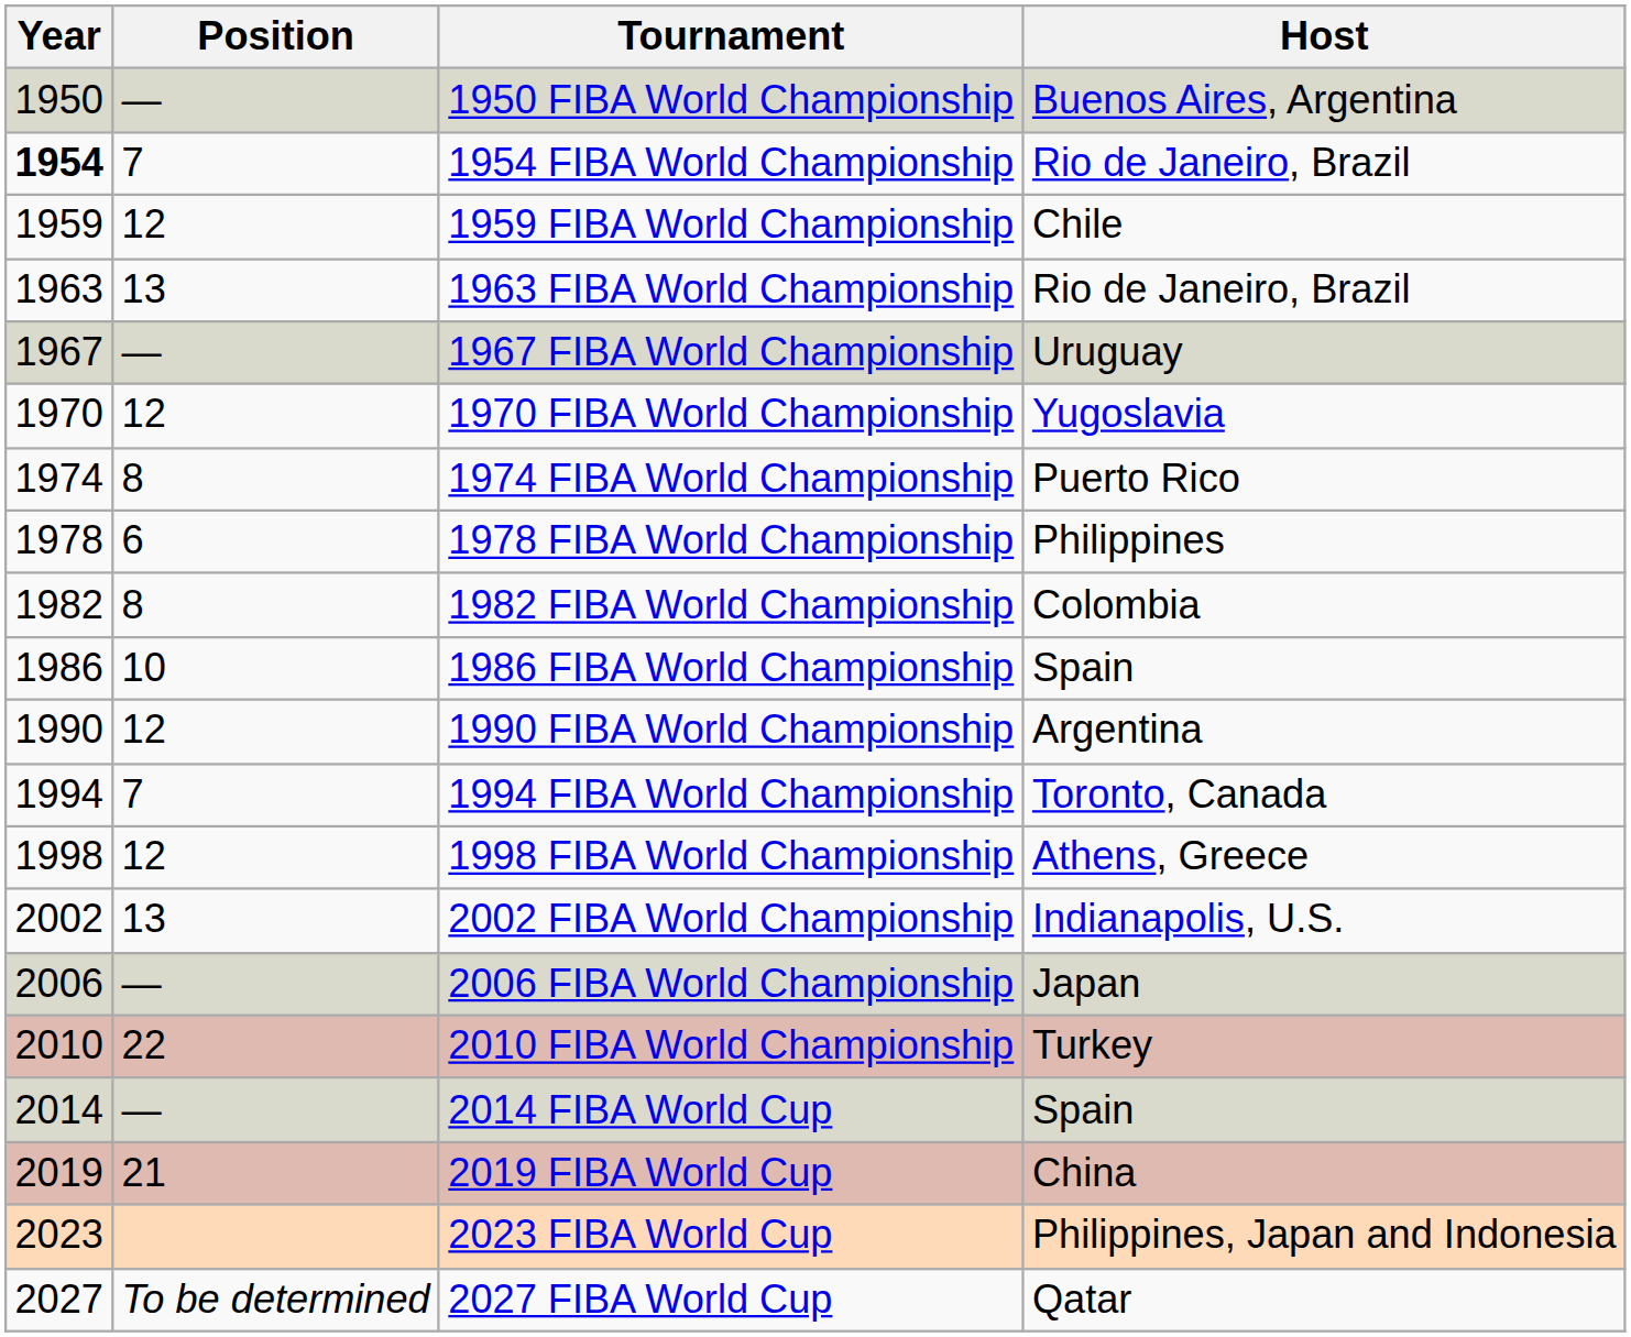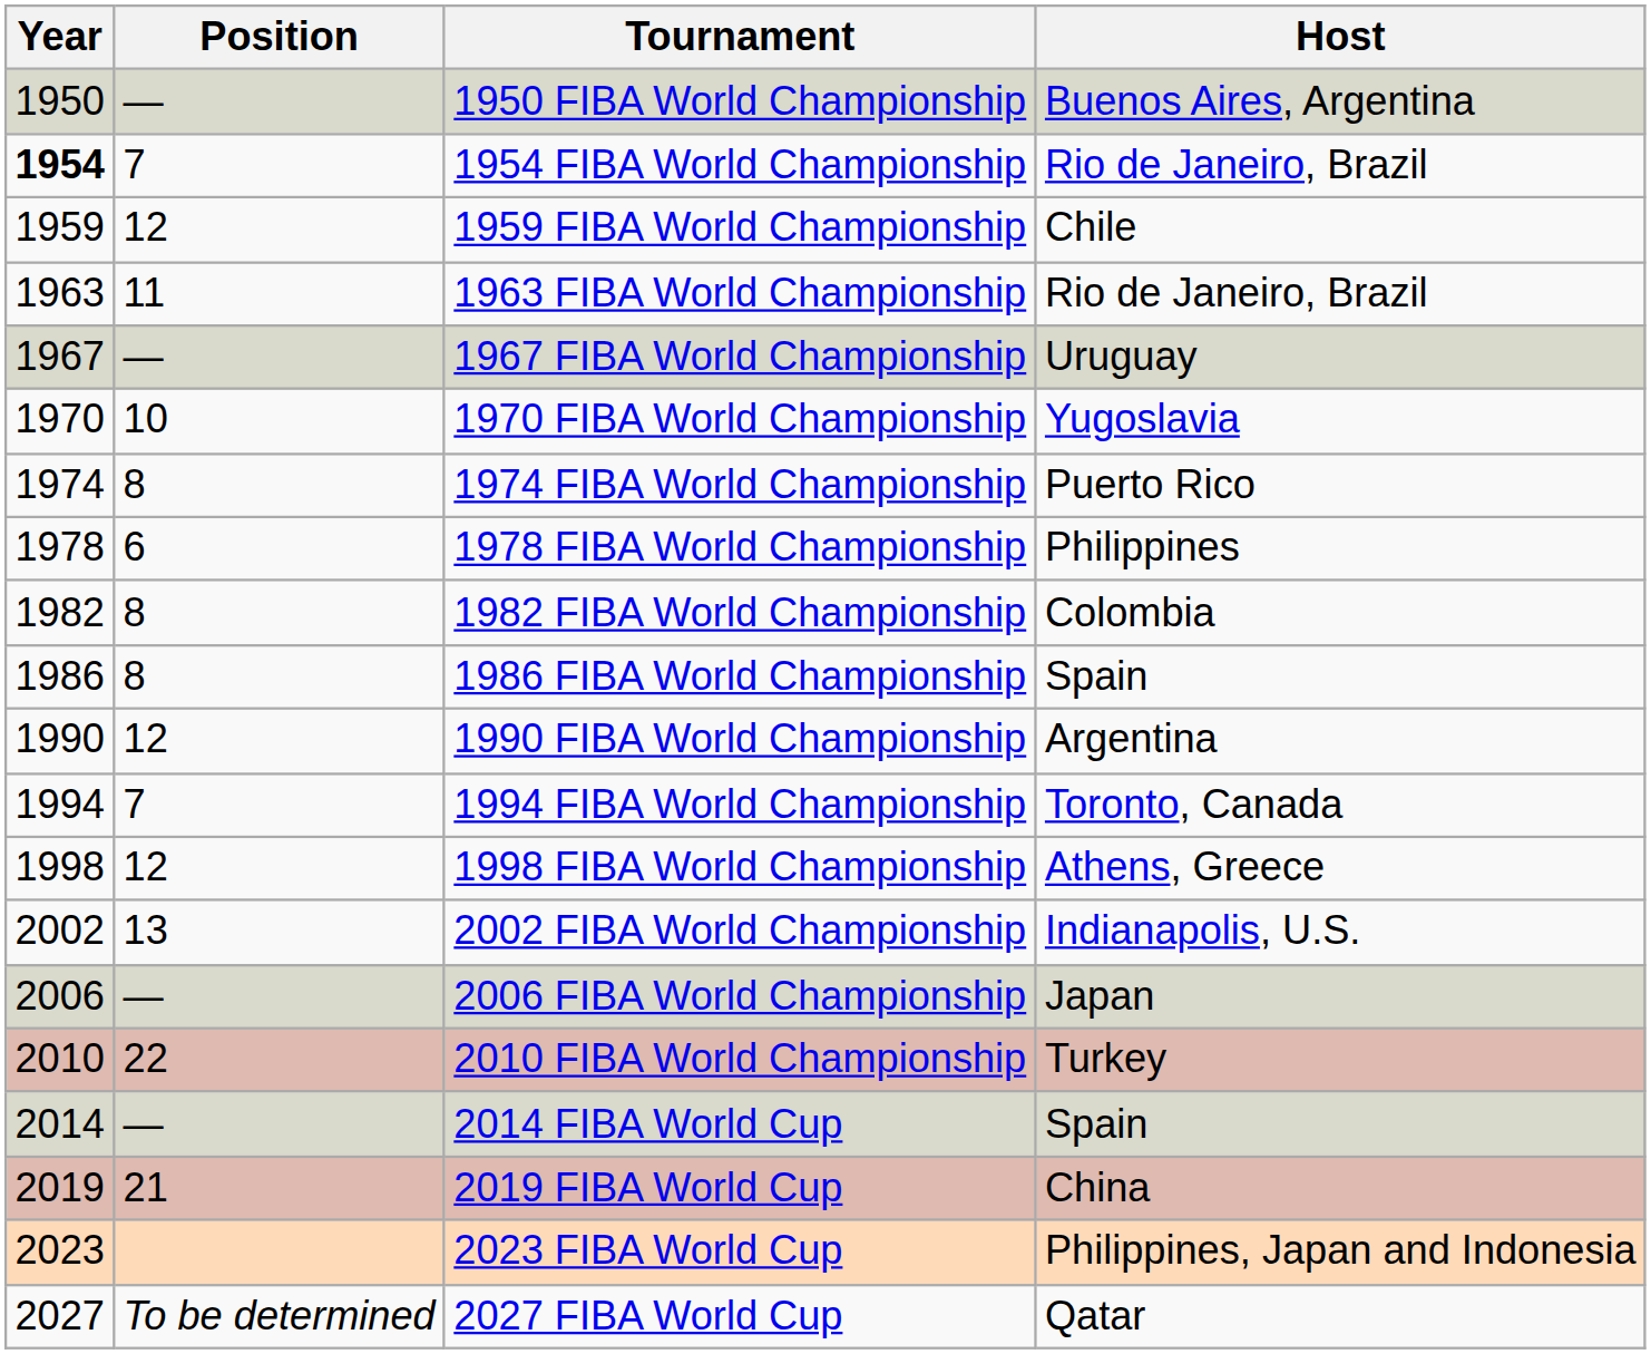1963 FIBA World Championship | Position: 13 -> 11
1970 FIBA World Championship | Position: 12 -> 10
1986 FIBA World Championship | Position: 10 -> 8
